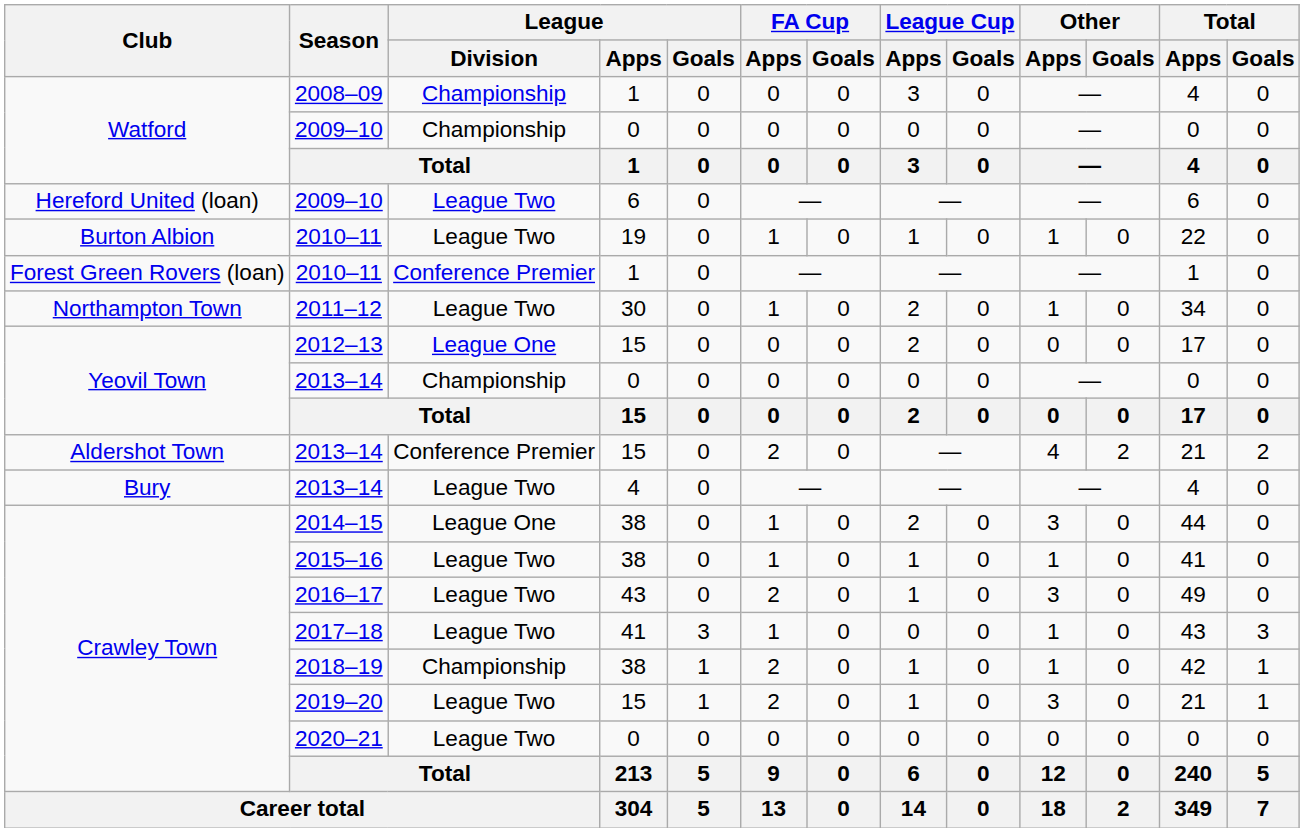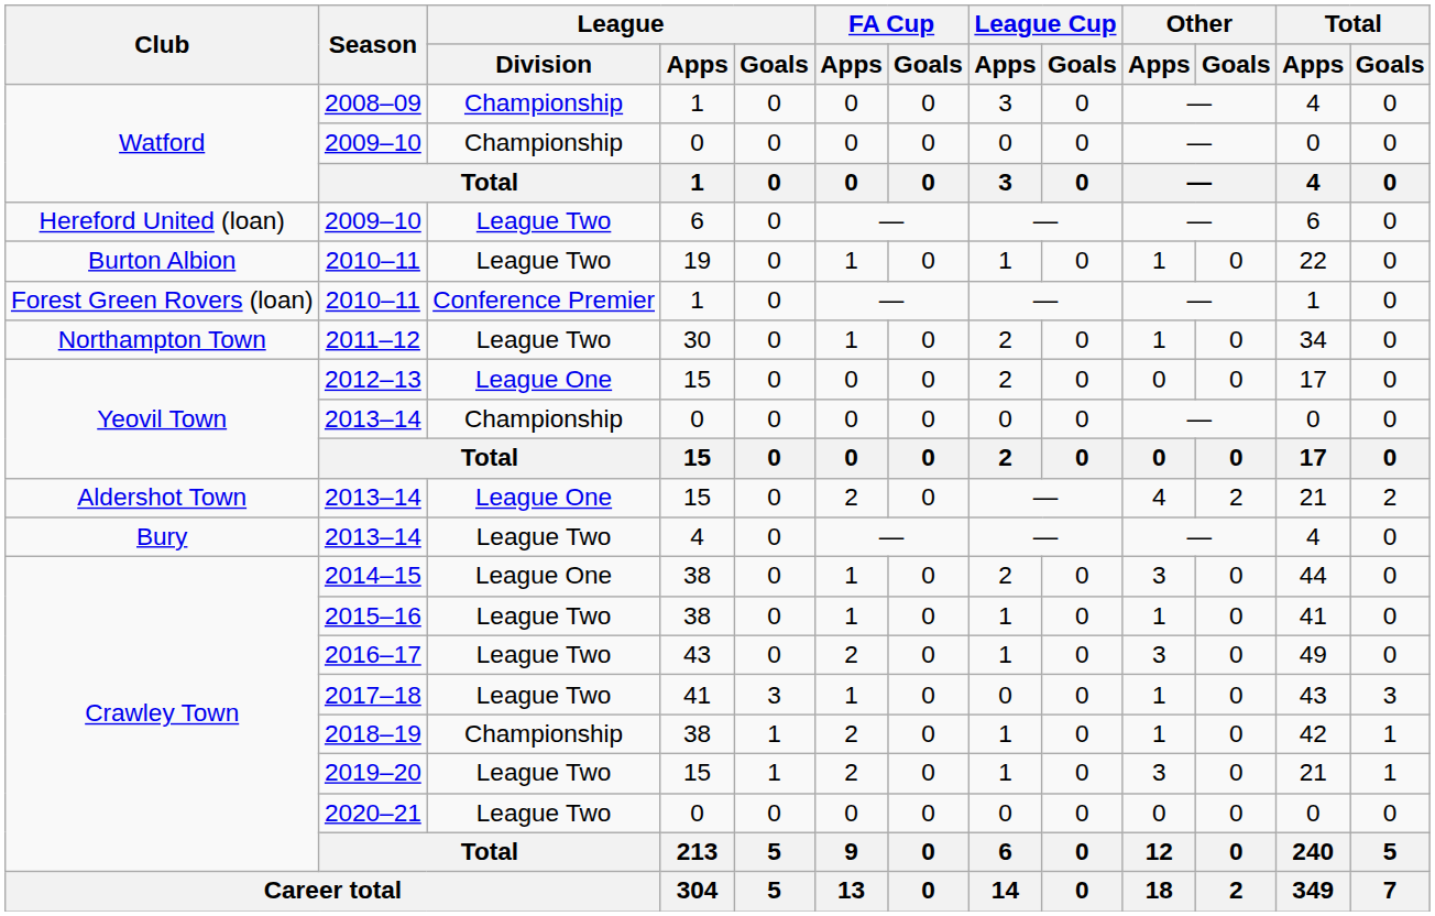2013–14 / 15 | League / Division: Conference Premier -> League One
